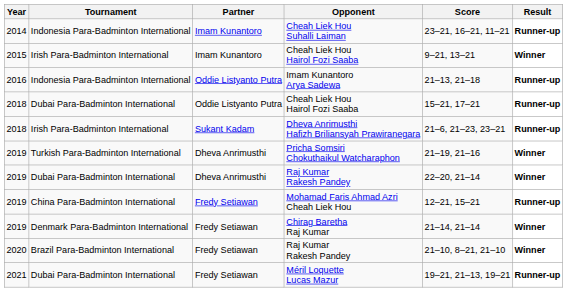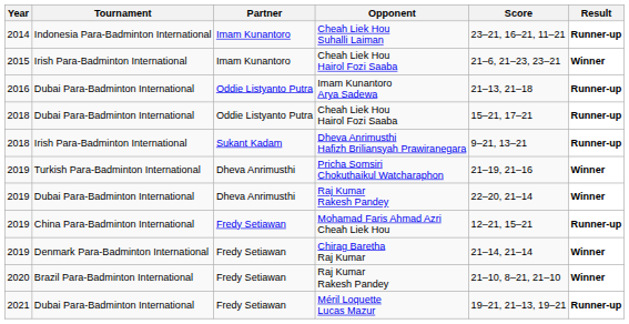2015 / Cheah Liek Hou Hairol Fozi Saaba | Score: 9–21, 13–21 -> 21–6, 21–23, 23–21
Imam Kunantoro Arya Sadewa | Tournament: Indonesia Para-Badminton International -> Dubai Para-Badminton International
Dheva Anrimusthi Hafizh Briliansyah Prawiranegara | Score: 21–6, 21–23, 23–21 -> 9–21, 13–21
